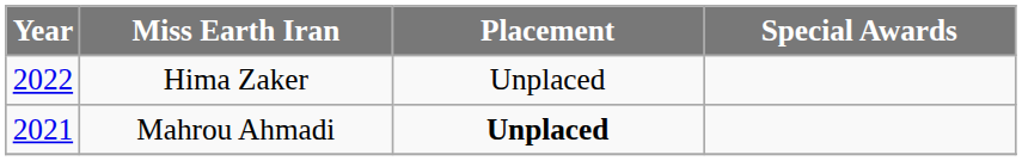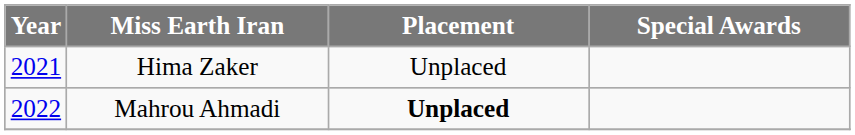Hima Zaker | Year: 2022 -> 2021
Mahrou Ahmadi | Year: 2021 -> 2022
